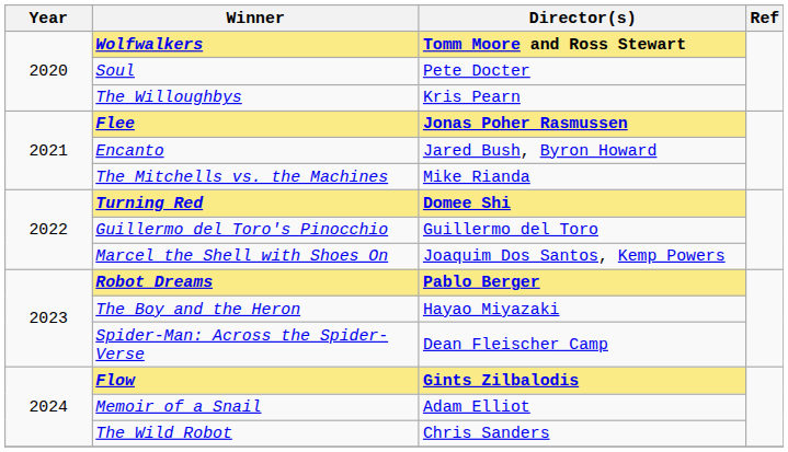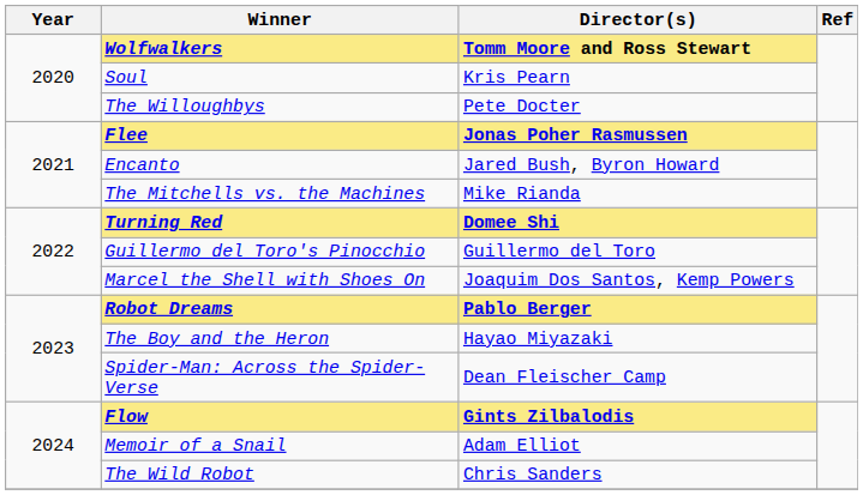Soul | Director(s): Pete Docter -> Kris Pearn
The Willoughbys | Director(s): Kris Pearn -> Pete Docter
